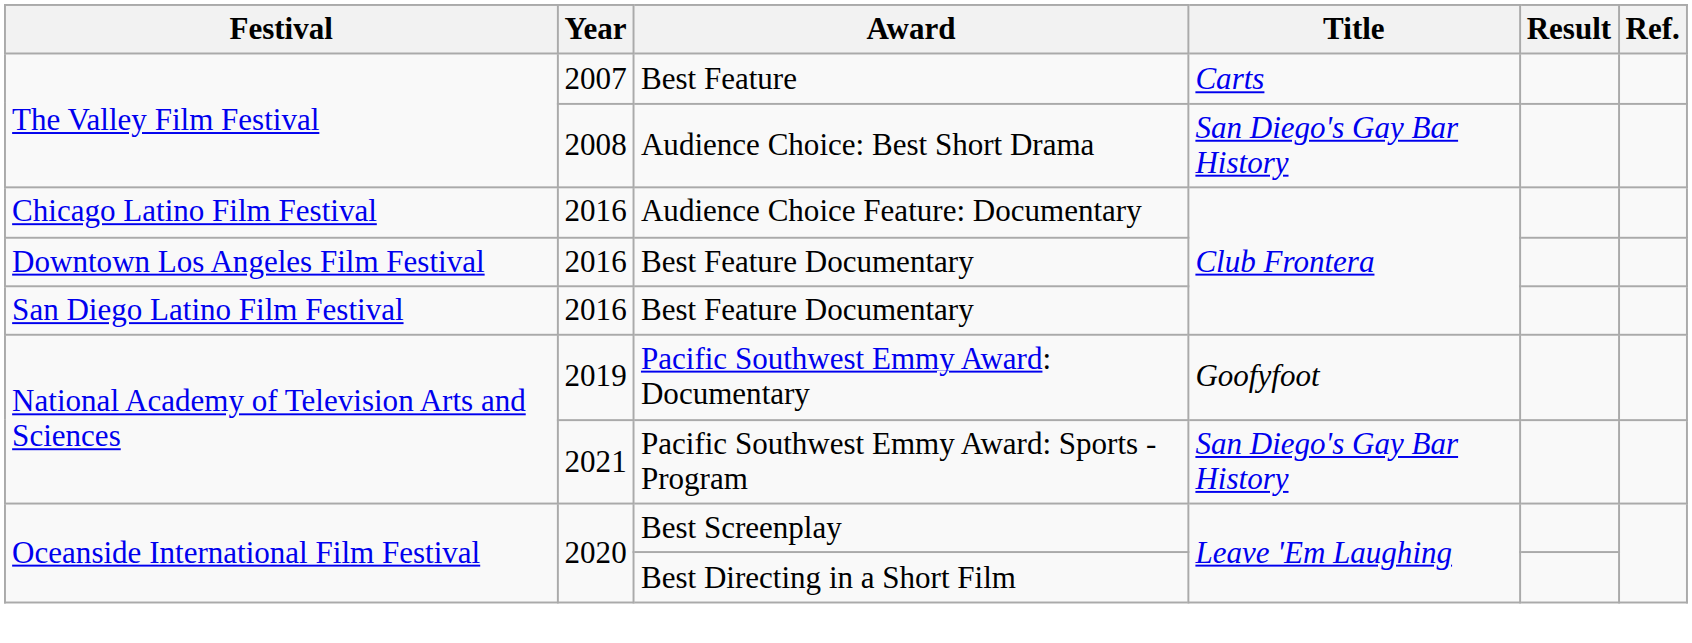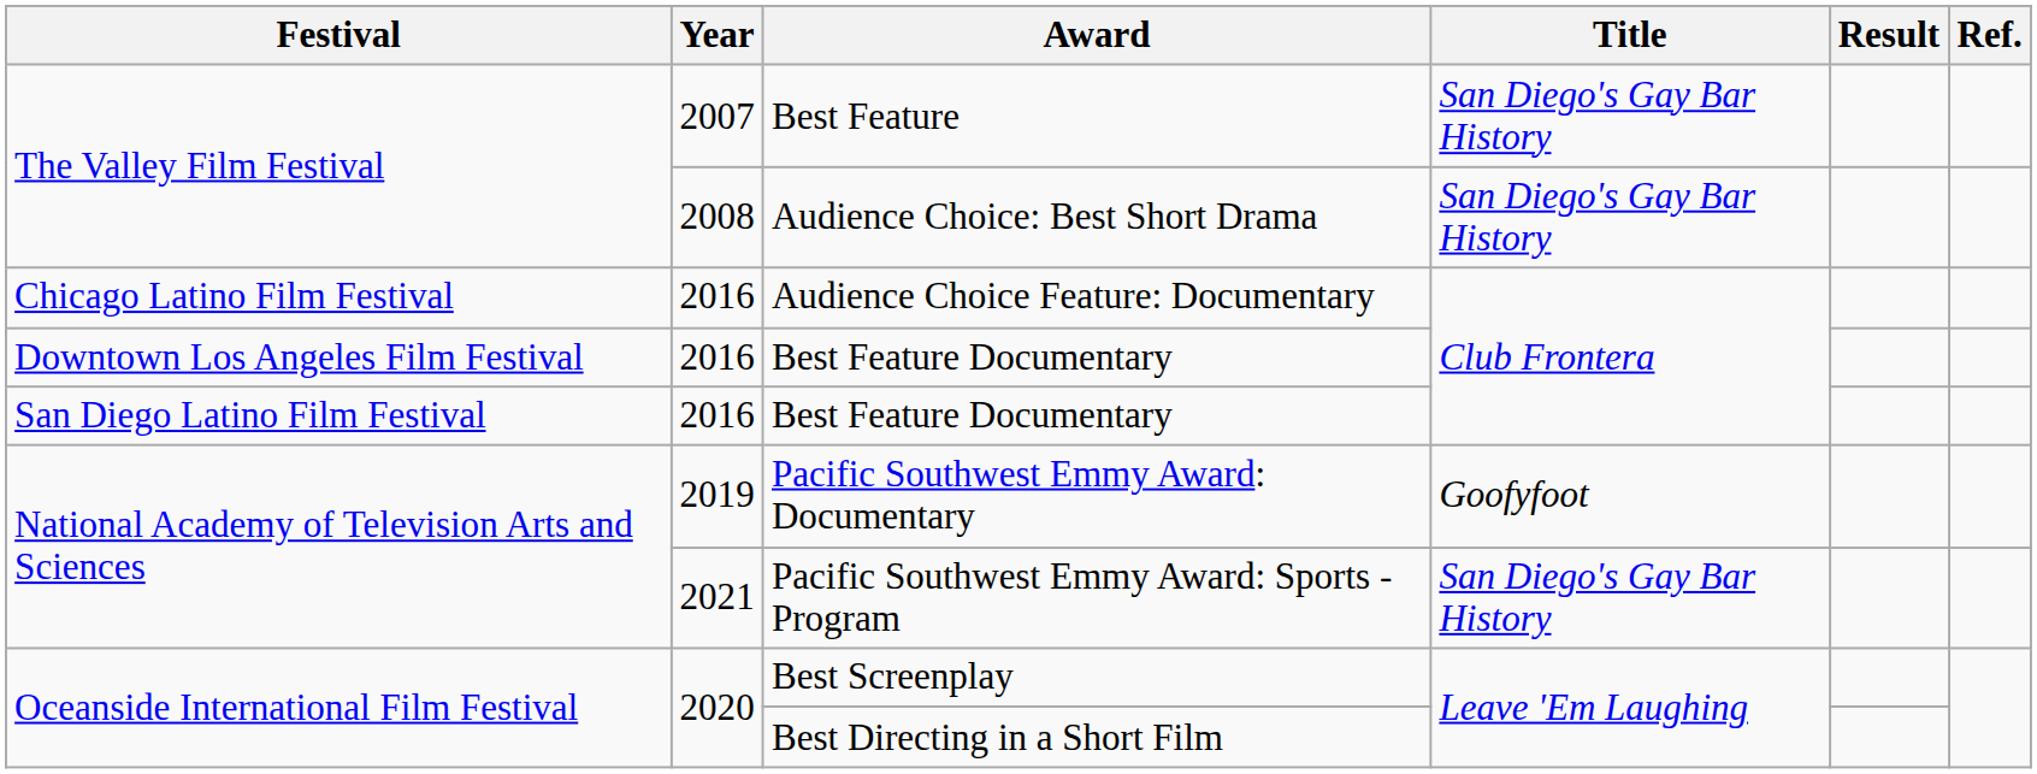Best Feature | Title: Carts -> San Diego's Gay Bar History
